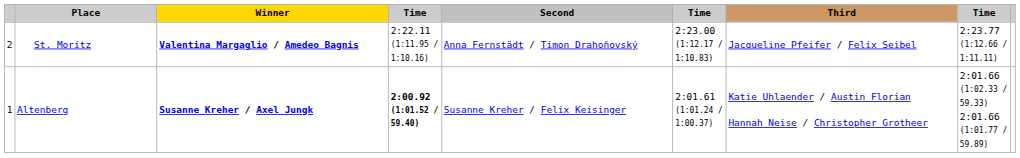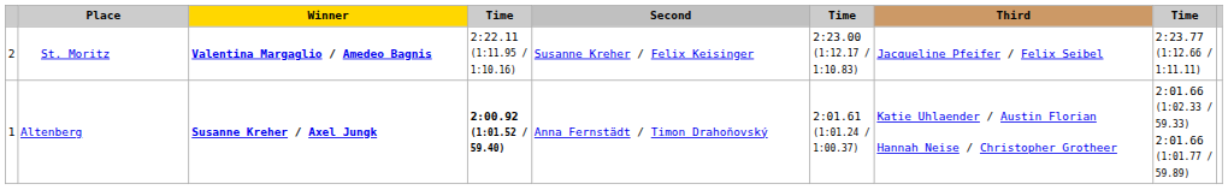St. Moritz | Second: Anna Fernstädt / Timon Drahoňovský -> Susanne Kreher / Felix Keisinger
Altenberg | Second: Susanne Kreher / Felix Keisinger -> Anna Fernstädt / Timon Drahoňovský
